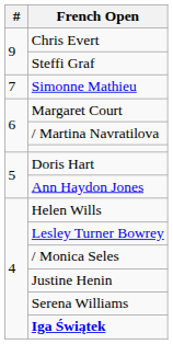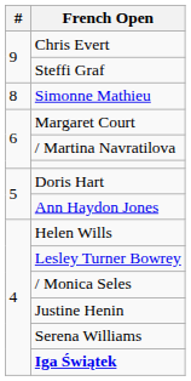Simonne Mathieu | #: 7 -> 8
